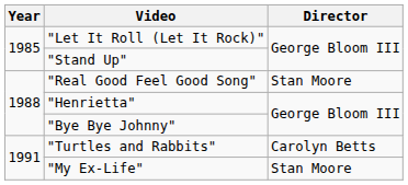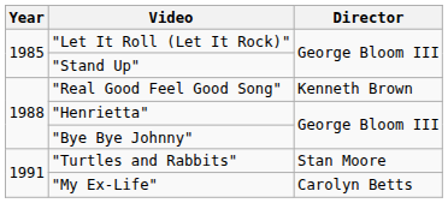"Real Good Feel Good Song" | Director: Stan Moore -> Kenneth Brown
"Turtles and Rabbits" | Director: Carolyn Betts -> Stan Moore
"My Ex-Life" | Director: Stan Moore -> Carolyn Betts
